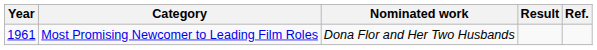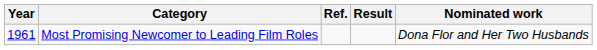columns swapped: Nominated work <-> Ref.
